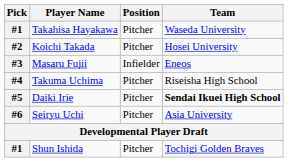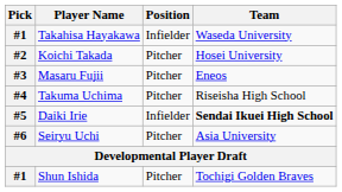Takahisa Hayakawa | Position: Pitcher -> Infielder
Masaru Fujii | Position: Infielder -> Pitcher
Daiki Irie | Position: Pitcher -> Infielder
